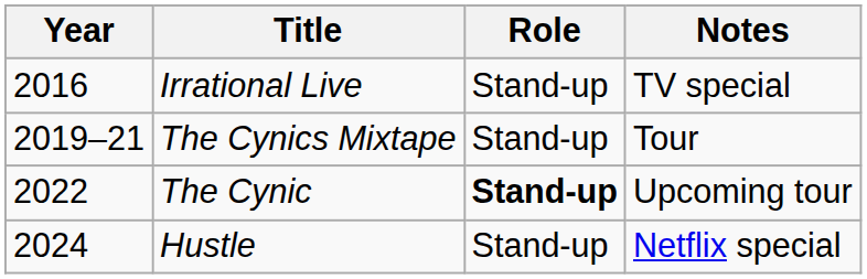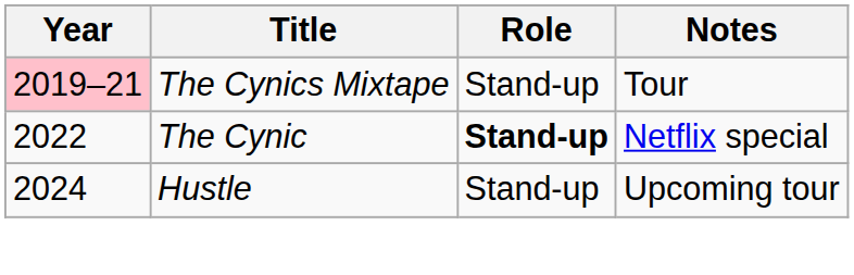- row: 2016 | Irrational Live | Stand-up | TV special
The Cynics Mixtape | Year: no background -> pink background
The Cynic | Notes: Upcoming tour -> Netflix special
Hustle | Notes: Netflix special -> Upcoming tour
